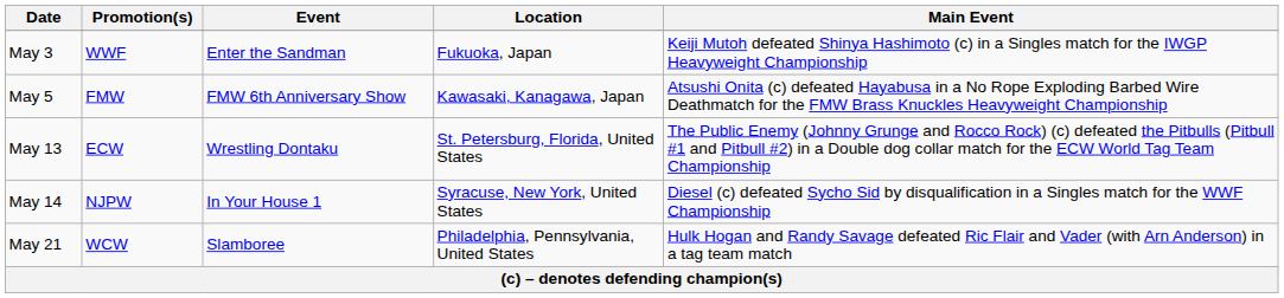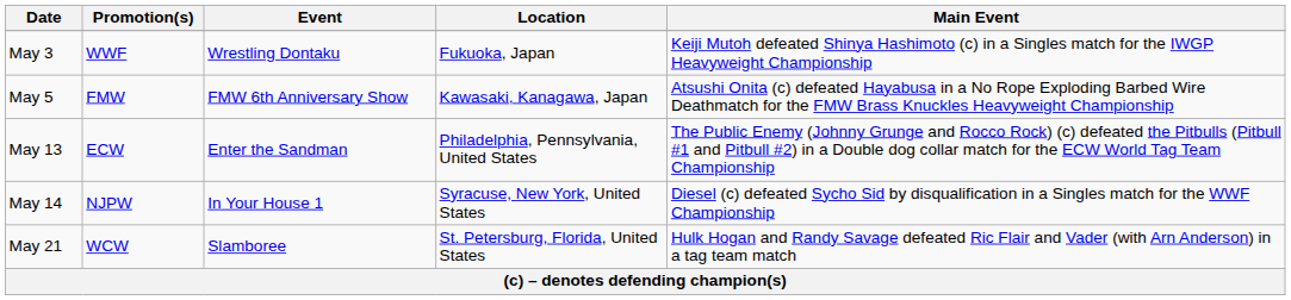May 3 | Event: Enter the Sandman -> Wrestling Dontaku
May 13 | Event: Wrestling Dontaku -> Enter the Sandman
May 13 | Location: St. Petersburg, Florida, United States -> Philadelphia, Pennsylvania, United States
May 21 | Location: Philadelphia, Pennsylvania, United States -> St. Petersburg, Florida, United States
